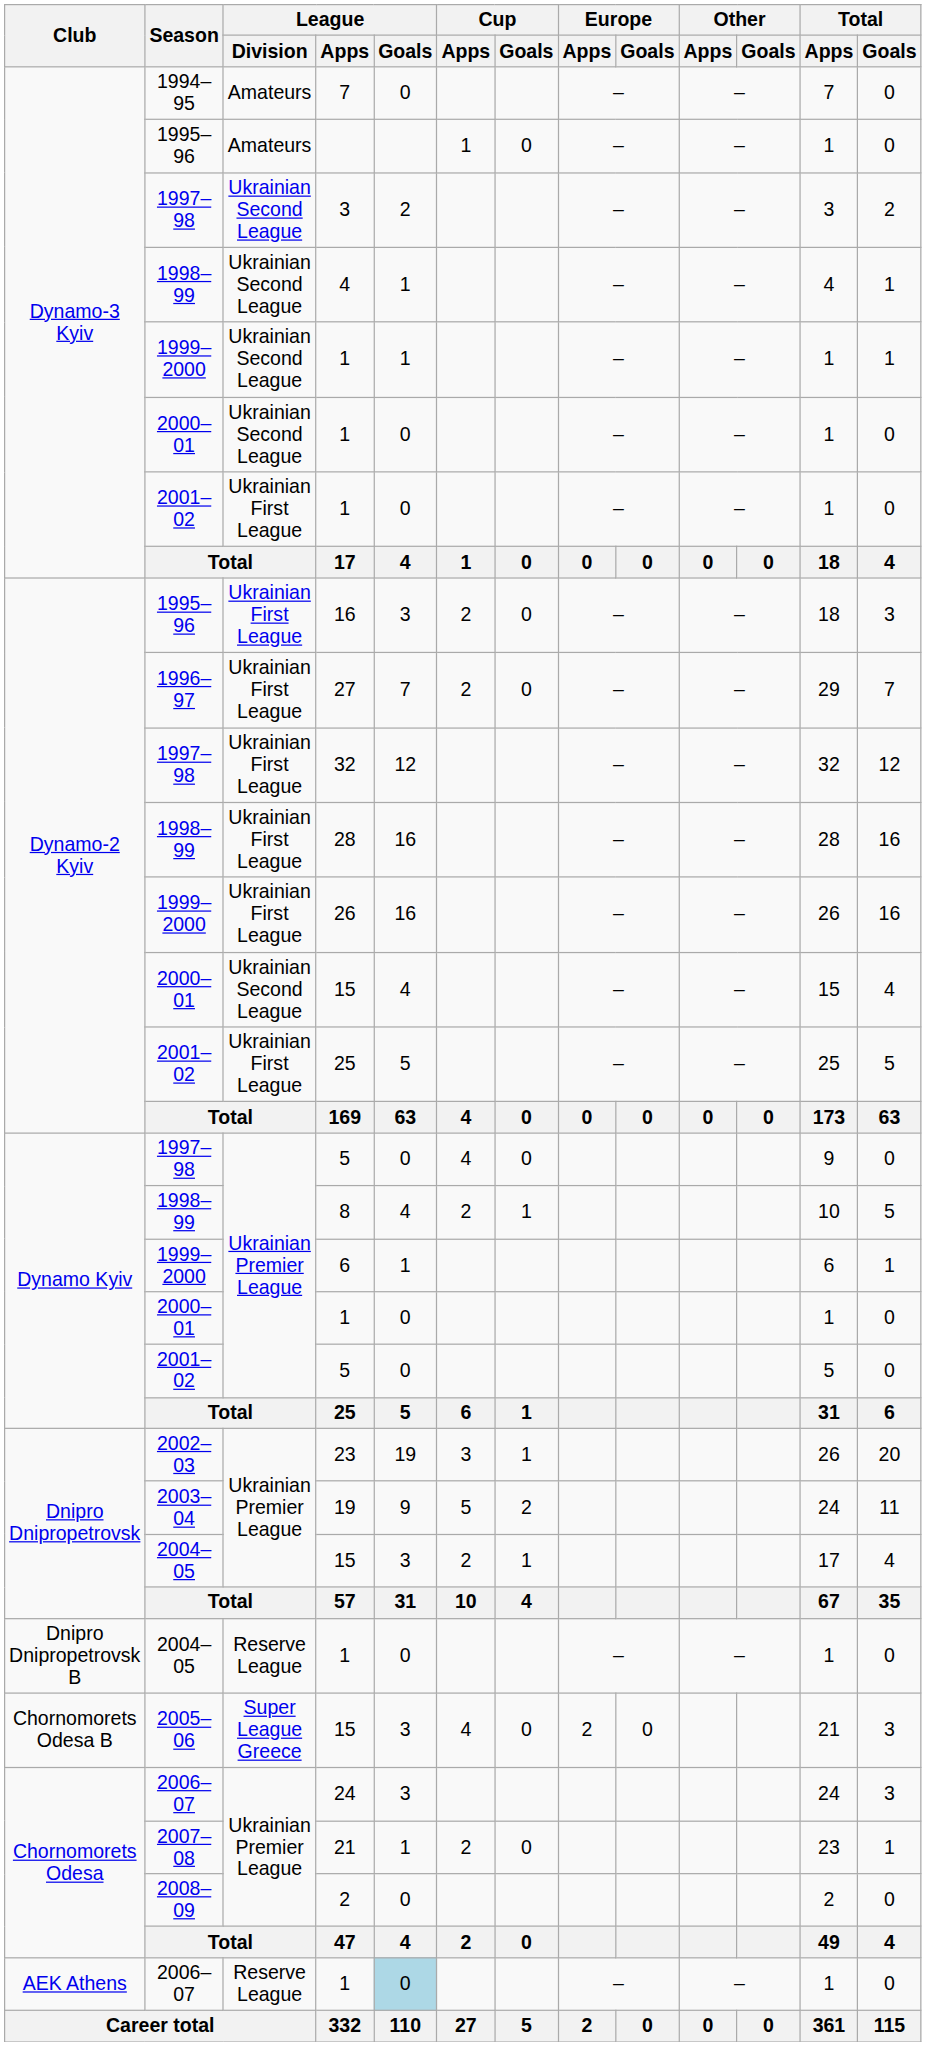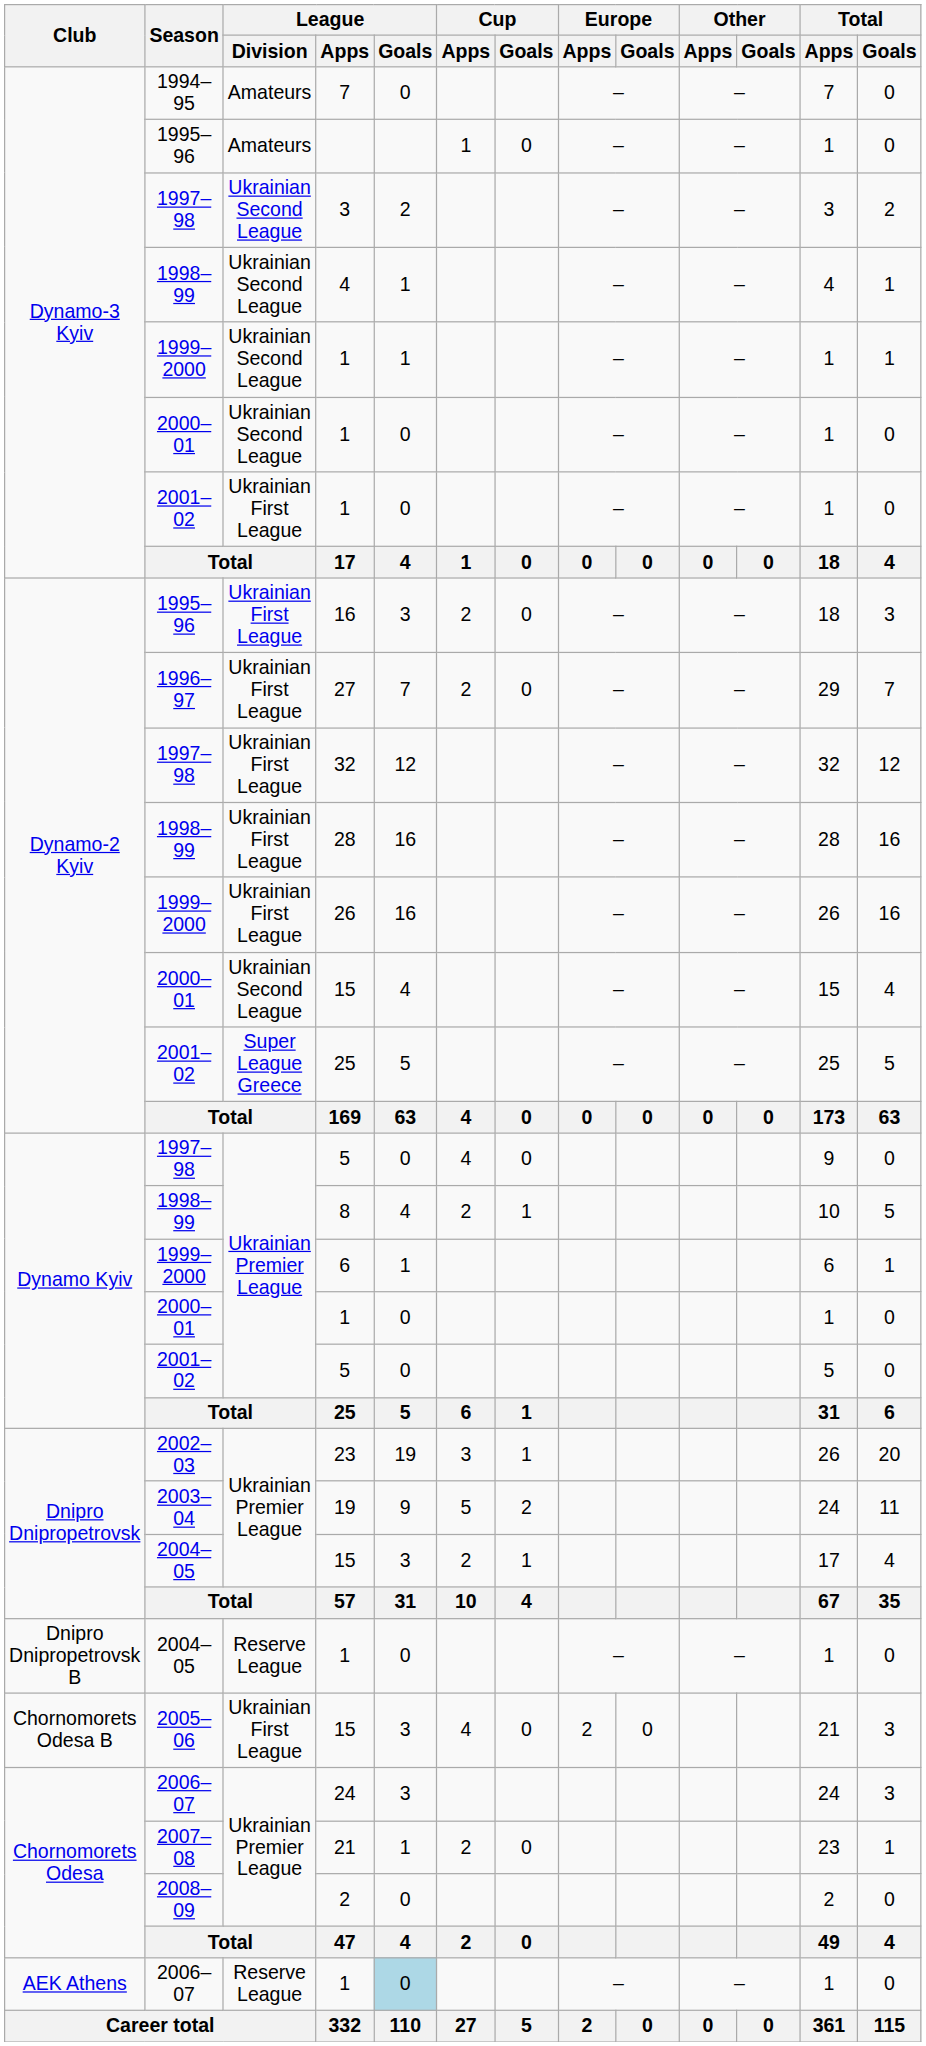2001–02 / 25 | League / Division: Ukrainian First League -> Super League Greece
2005–06 / 15 | League / Division: Super League Greece -> Ukrainian First League
